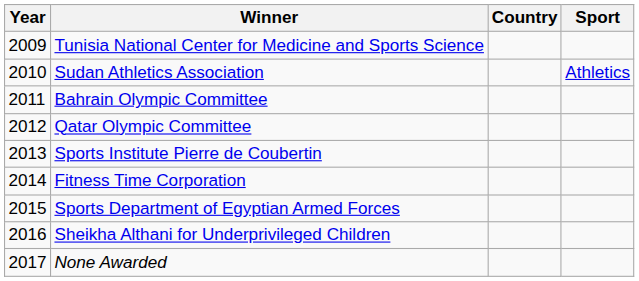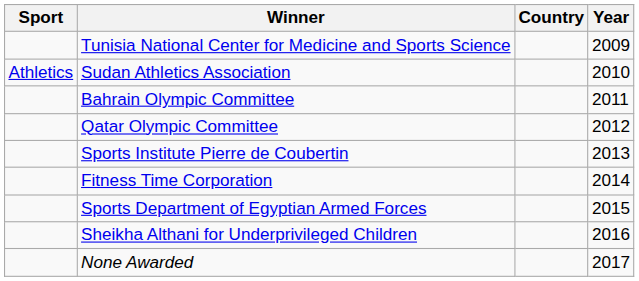columns swapped: Year <-> Sport
